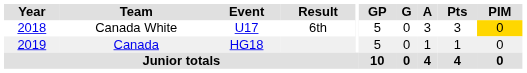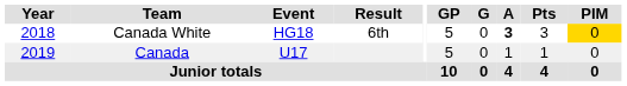Canada White | Event: U17 -> HG18
Canada White | A: normal -> bold
Canada | Event: HG18 -> U17
